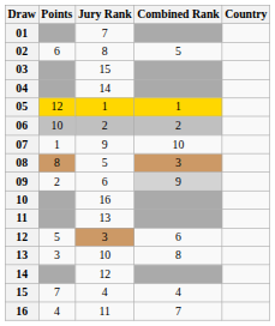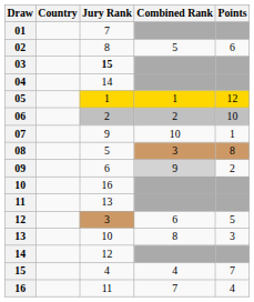columns swapped: Country <-> Points
03 | Jury Rank: normal -> bold
